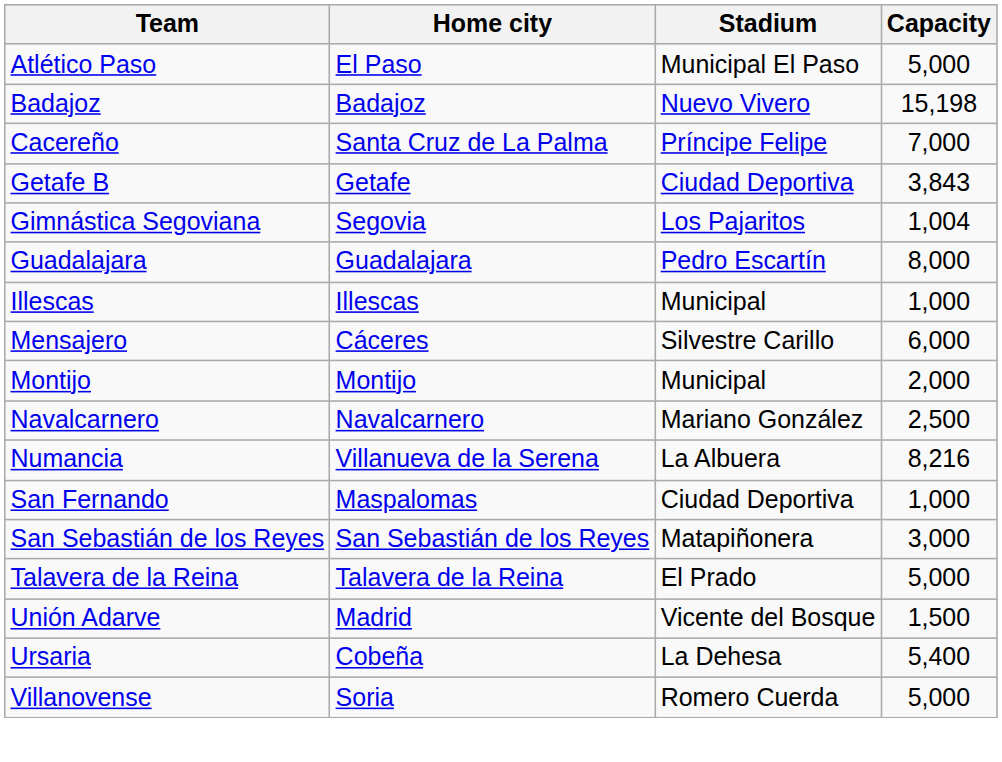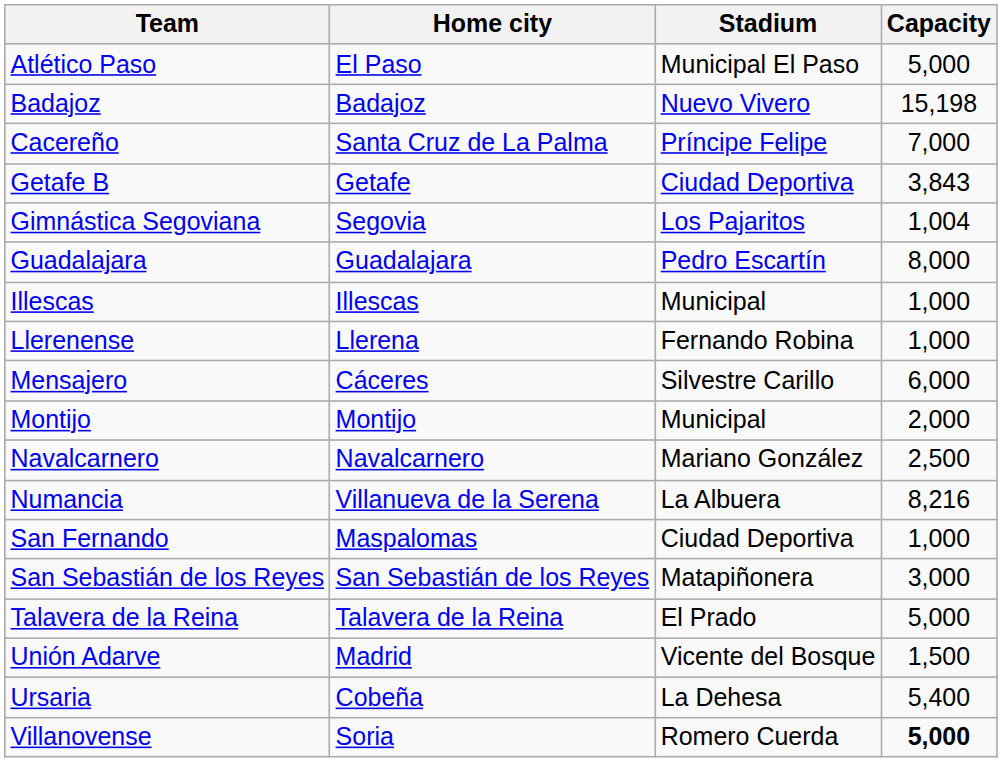+ row: Llerenense | Llerena | Fernando Robina | 1,000
Villanovense | Capacity: normal -> bold
